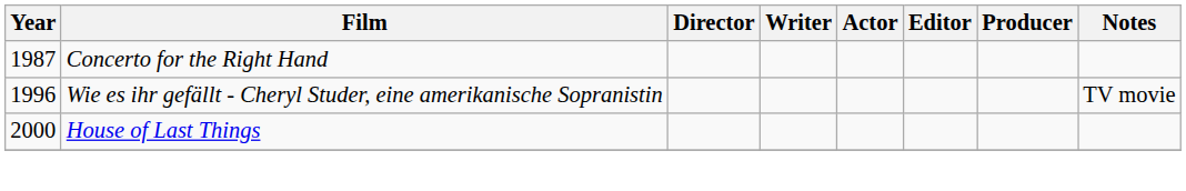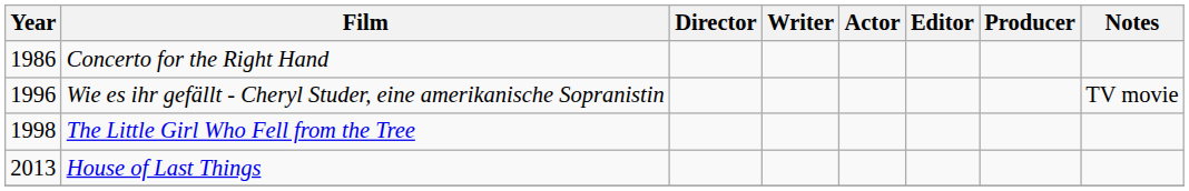Concerto for the Right Hand | Year: 1987 -> 1986
+ row: 1998 | The Little Girl Who Fell from the Tree
House of Last Things | Year: 2000 -> 2013
